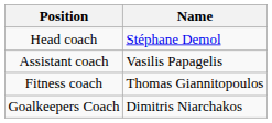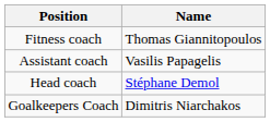rows swapped: Head coach <-> Fitness coach
